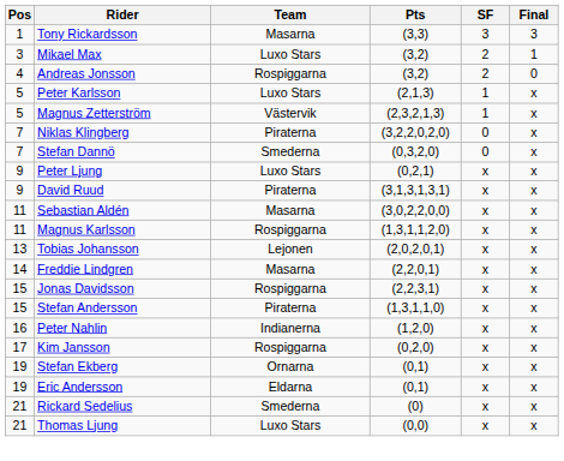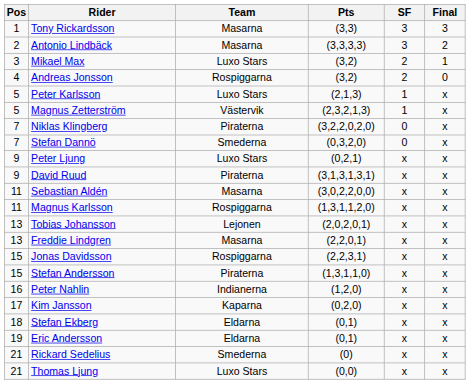+ row: 2 | Antonio Lindbäck | Masarna | (3,3,3,3) | 3 | 2
Freddie Lindgren | Pos: 14 -> 13
Kim Jansson | Team: Rospiggarna -> Kaparna
Stefan Ekberg | Pos: 19 -> 18
Stefan Ekberg | Team: Ornarna -> Eldarna
